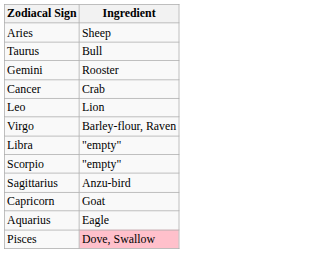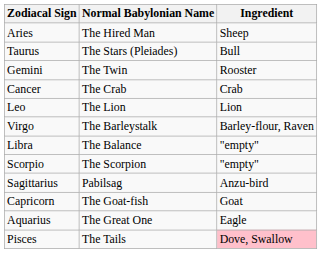+ column: Normal Babylonian Name | The Hired Man | The Stars (Pleiades) | The Twin | The Crab | The Lion | The Barleystalk | The Balance | The Scorpion | Pabilsag | The Goat-fish | The Great One | The Tails
